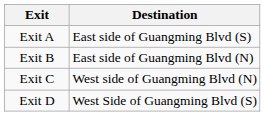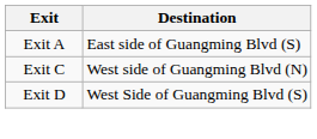- row: Exit B | East side of Guangming Blvd (N)
